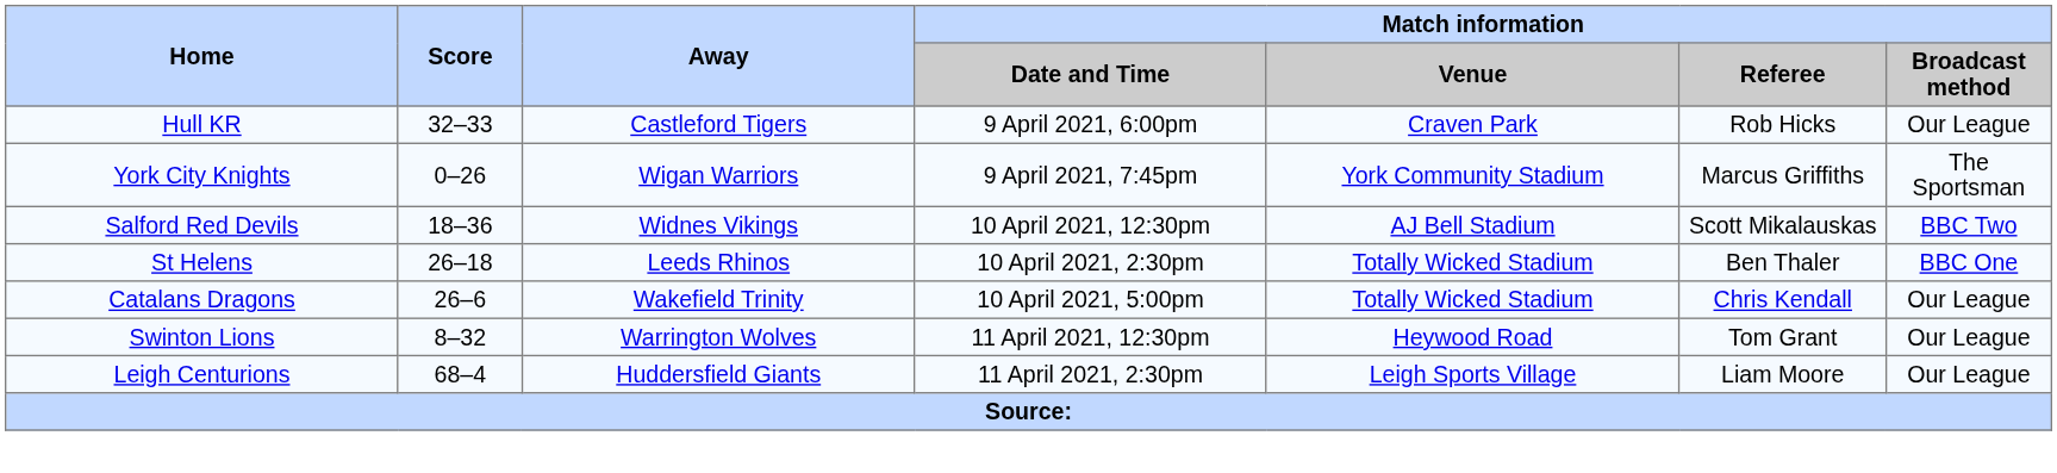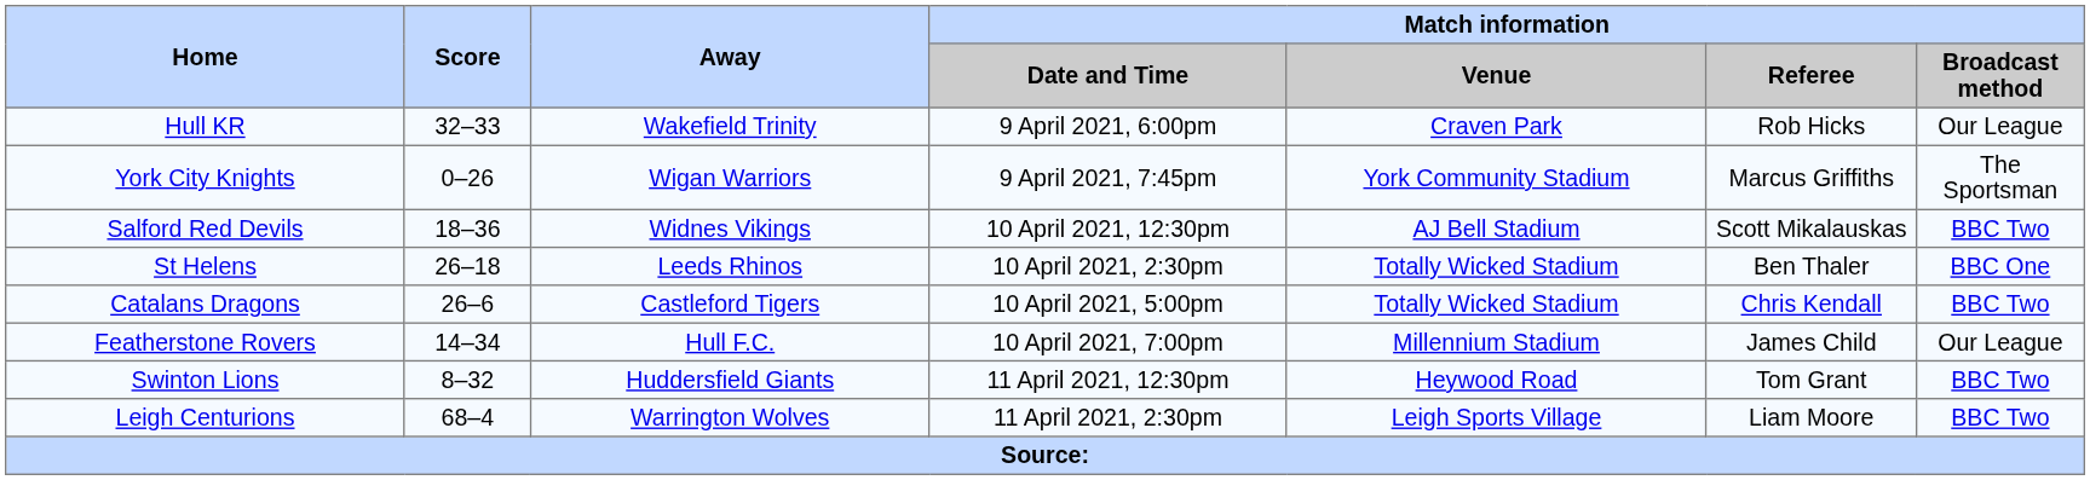Hull KR | Away: Castleford Tigers -> Wakefield Trinity
Catalans Dragons | Away: Wakefield Trinity -> Castleford Tigers
Catalans Dragons | Match information / Broadcast method: Our League -> BBC Two
+ row: Featherstone Rovers | 14–34 | Hull F.C. | 10 April 2021, 7:00pm | Millennium Stadium | James Child | Our League
Swinton Lions | Away: Warrington Wolves -> Huddersfield Giants
Swinton Lions | Match information / Broadcast method: Our League -> BBC Two
Leigh Centurions | Away: Huddersfield Giants -> Warrington Wolves
Leigh Centurions | Match information / Broadcast method: Our League -> BBC Two
